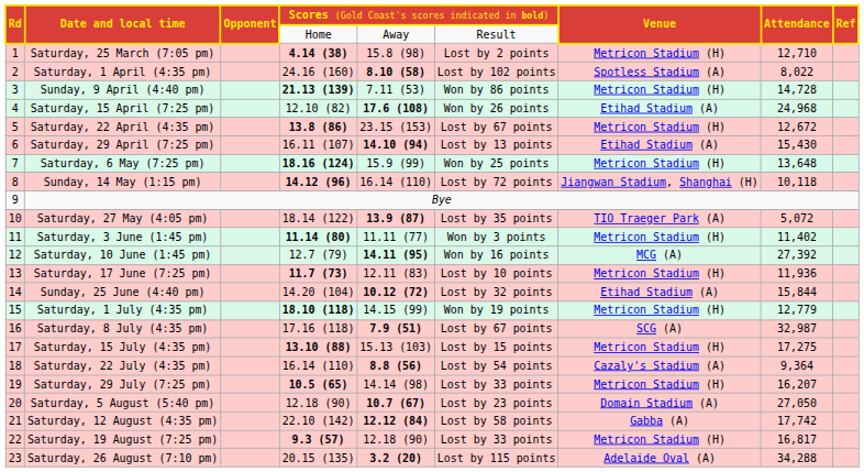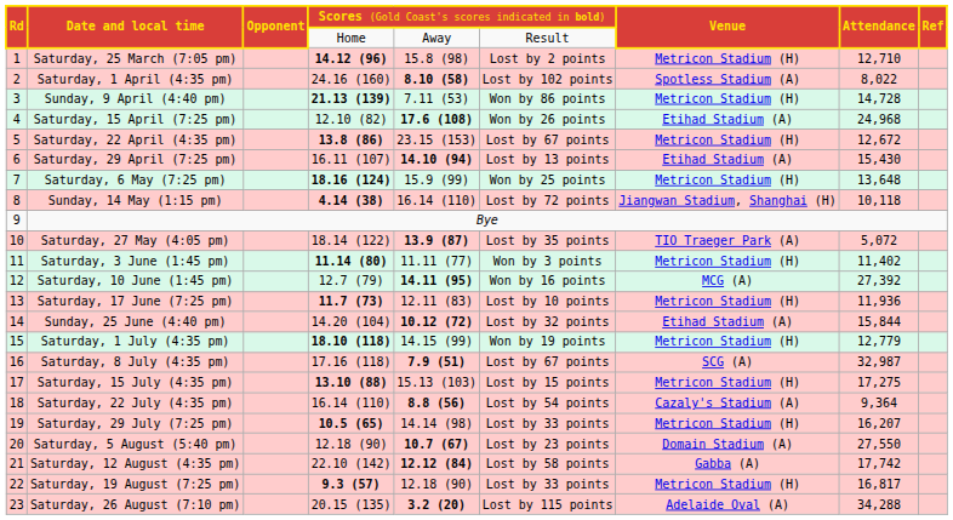Saturday, 25 March (7:05 pm) | column 4: 4.14 (38) -> 14.12 (96)
Sunday, 14 May (1:15 pm) | column 4: 14.12 (96) -> 4.14 (38)
Saturday, 5 August (5:40 pm) | column 8: 27,050 -> 27,550
